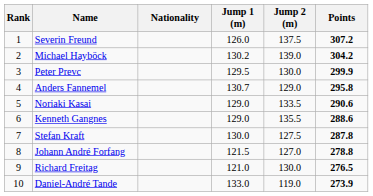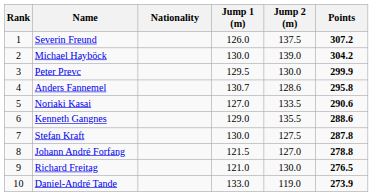Michael Hayböck | Jump 1 (m): 130.2 -> 130.0
Anders Fannemel | Jump 2 (m): 129.0 -> 128.6
Noriaki Kasai | Jump 1 (m): 129.0 -> 127.0
